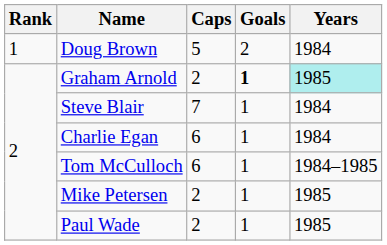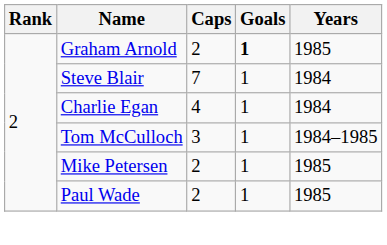- row: 1 | Doug Brown | 5 | 2 | 1984
Graham Arnold | Years: paleturquoise background -> no background
Charlie Egan | Caps: 6 -> 4
Tom McCulloch | Caps: 6 -> 3
